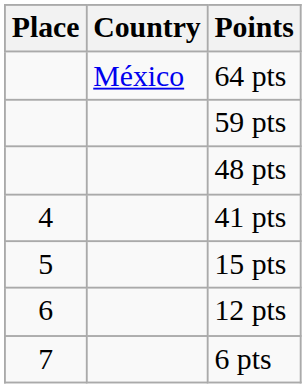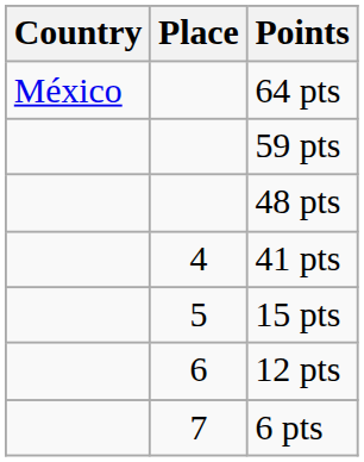columns swapped: Place <-> Country
